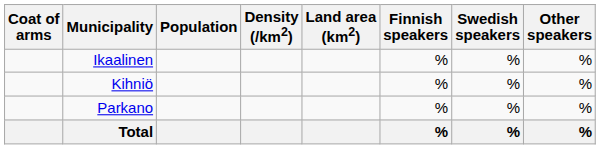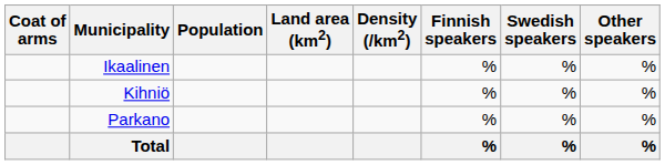columns swapped: Land area (km2) <-> Density (/km2)
